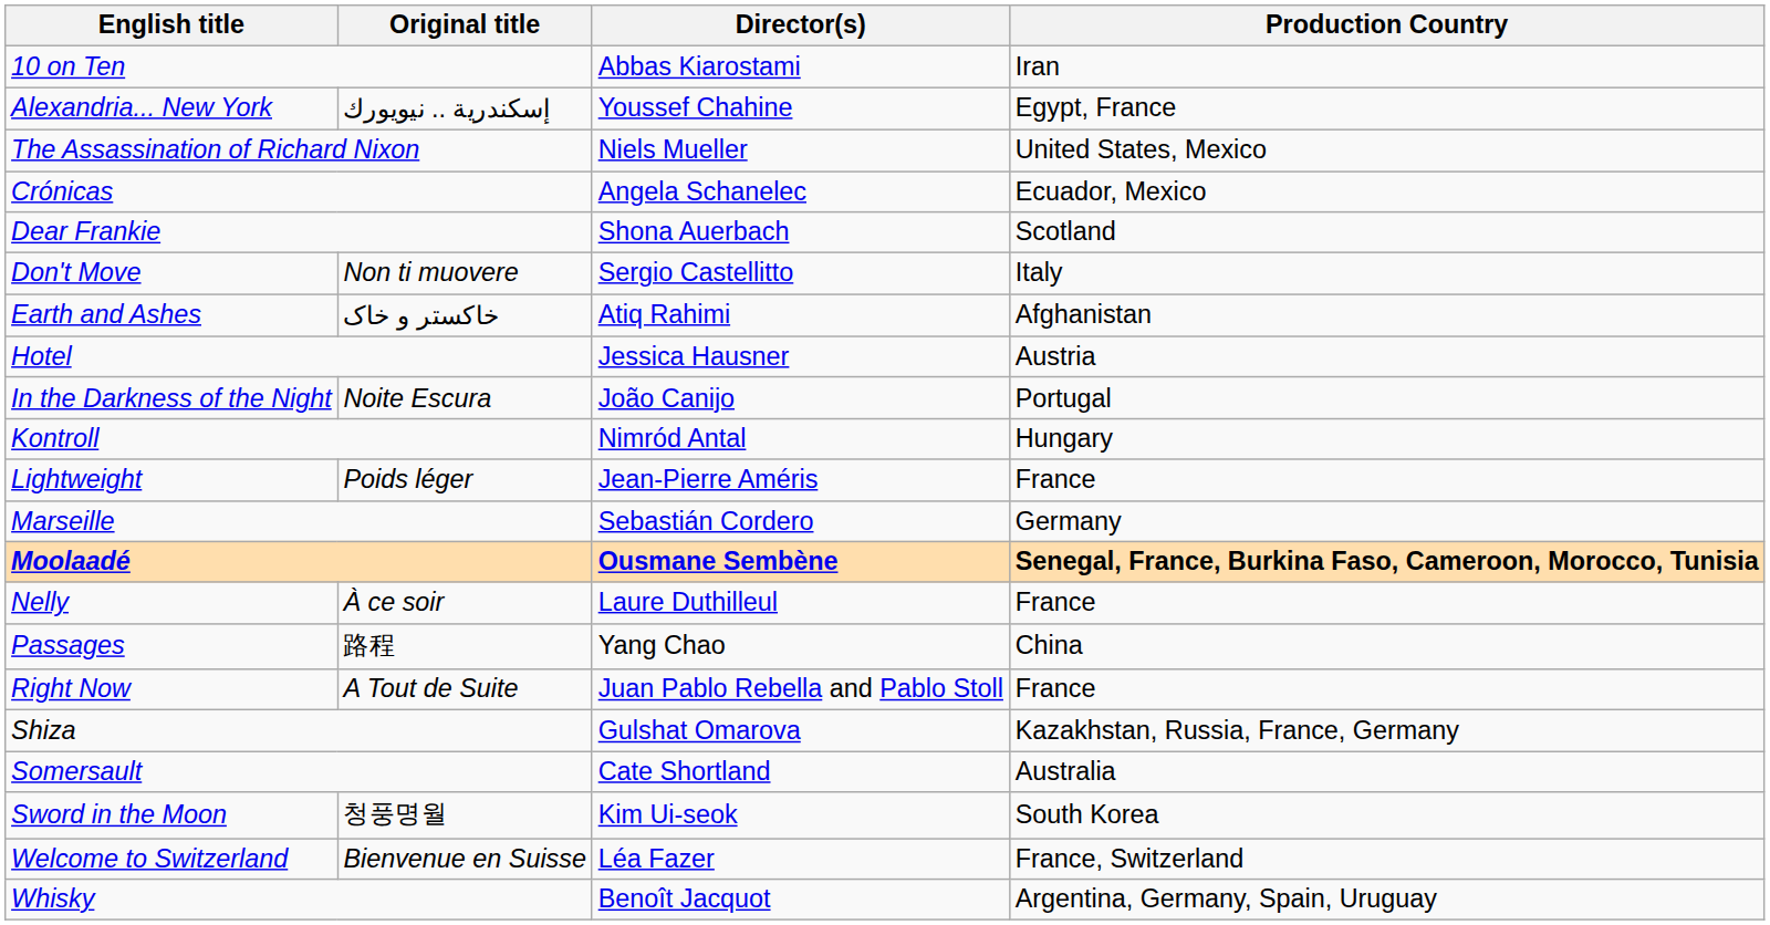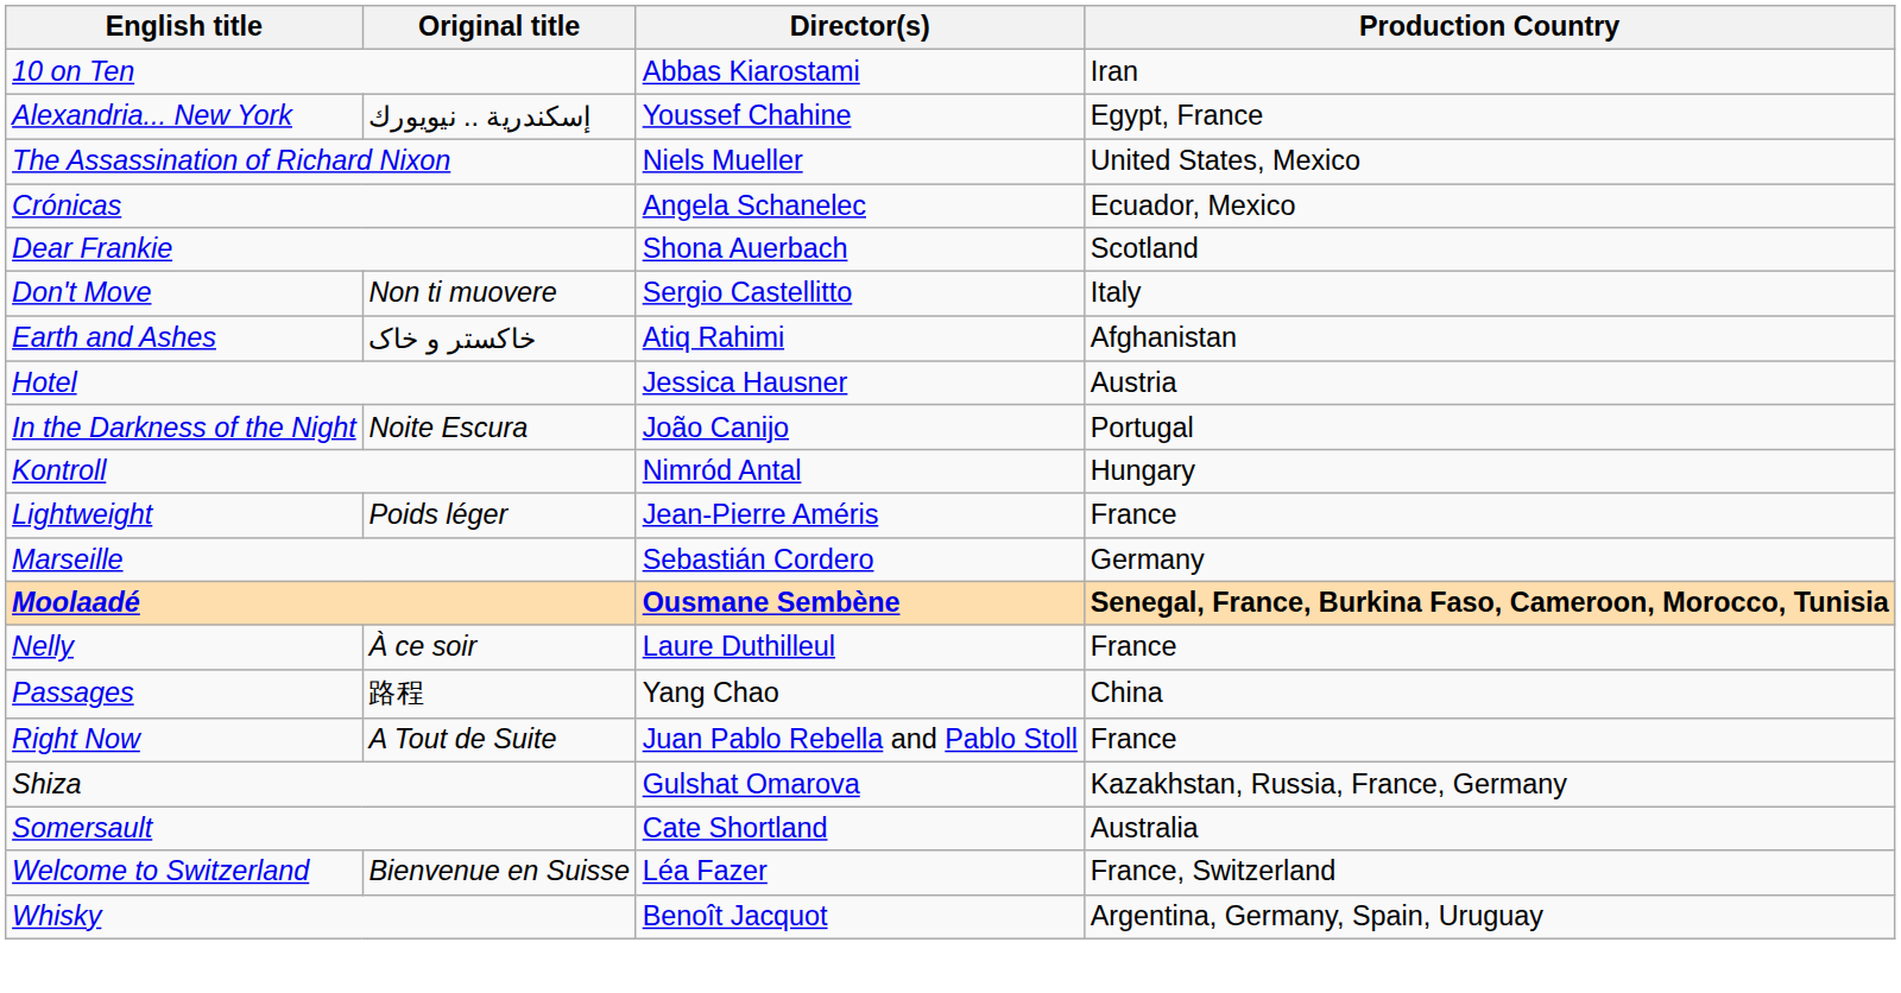- row: Sword in the Moon | 청풍명월 | Kim Ui-seok | South Korea
